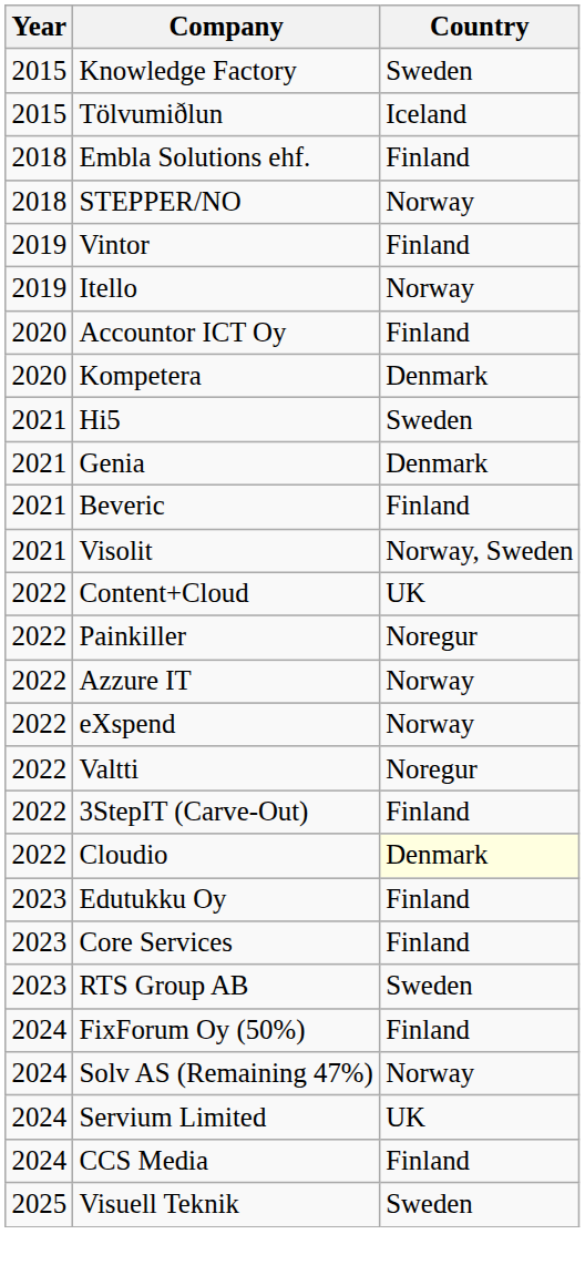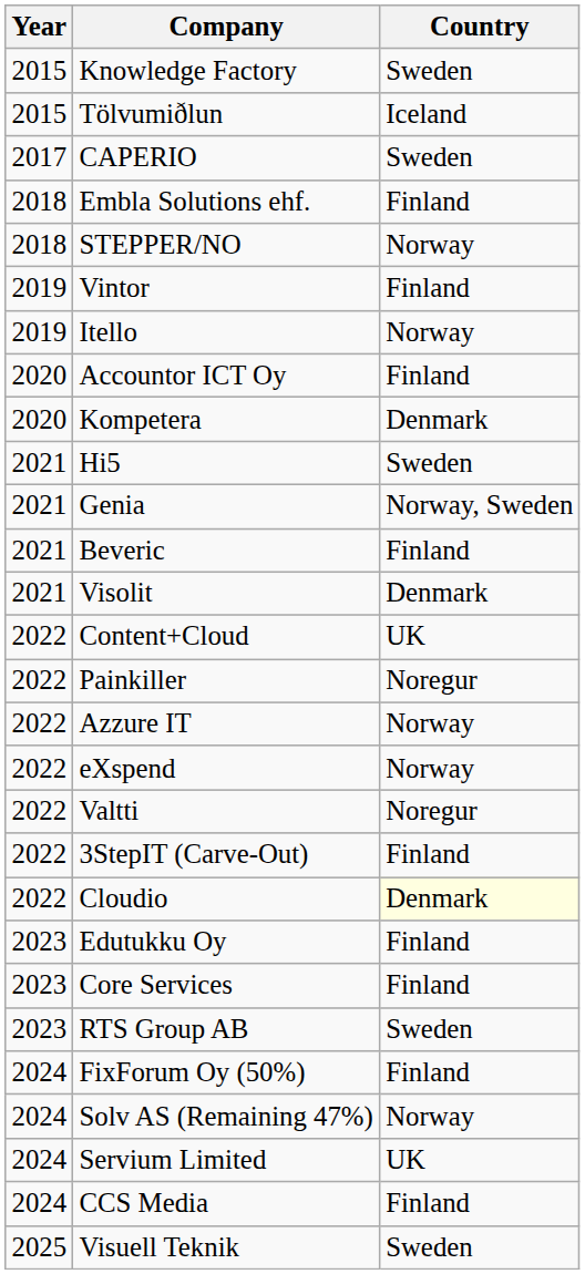+ row: 2017 | CAPERIO | Sweden
Genia | Country: Denmark -> Norway, Sweden
Visolit | Country: Norway, Sweden -> Denmark
